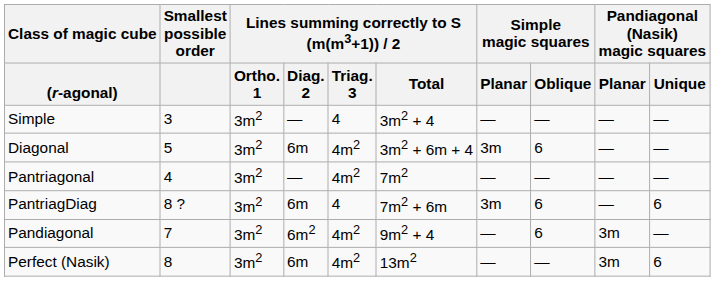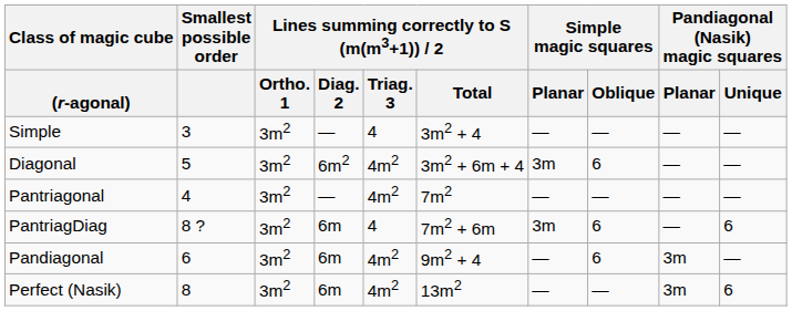Diagonal | Lines summing correctly to S (m(m3+1)) / 2 / Diag. 2: 6m -> 6m2
Pandiagonal | Smallest possible order: 7 -> 6
Pandiagonal | Lines summing correctly to S (m(m3+1)) / 2 / Diag. 2: 6m2 -> 6m
